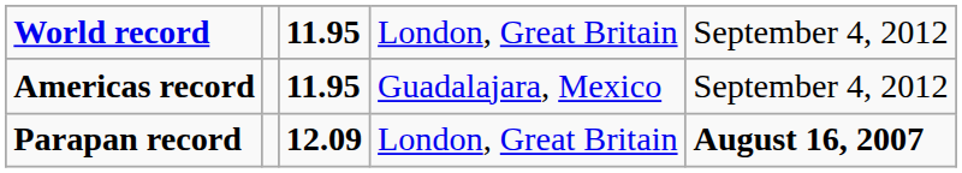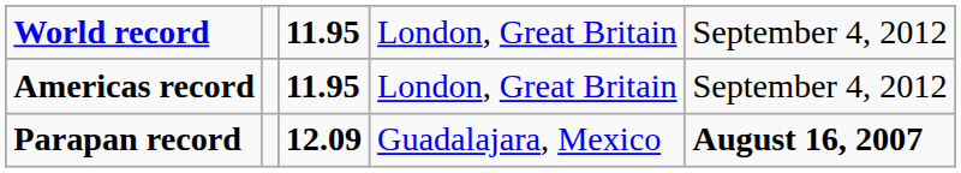Americas record | column 4: Guadalajara, Mexico -> London, Great Britain
Parapan record | column 4: London, Great Britain -> Guadalajara, Mexico
